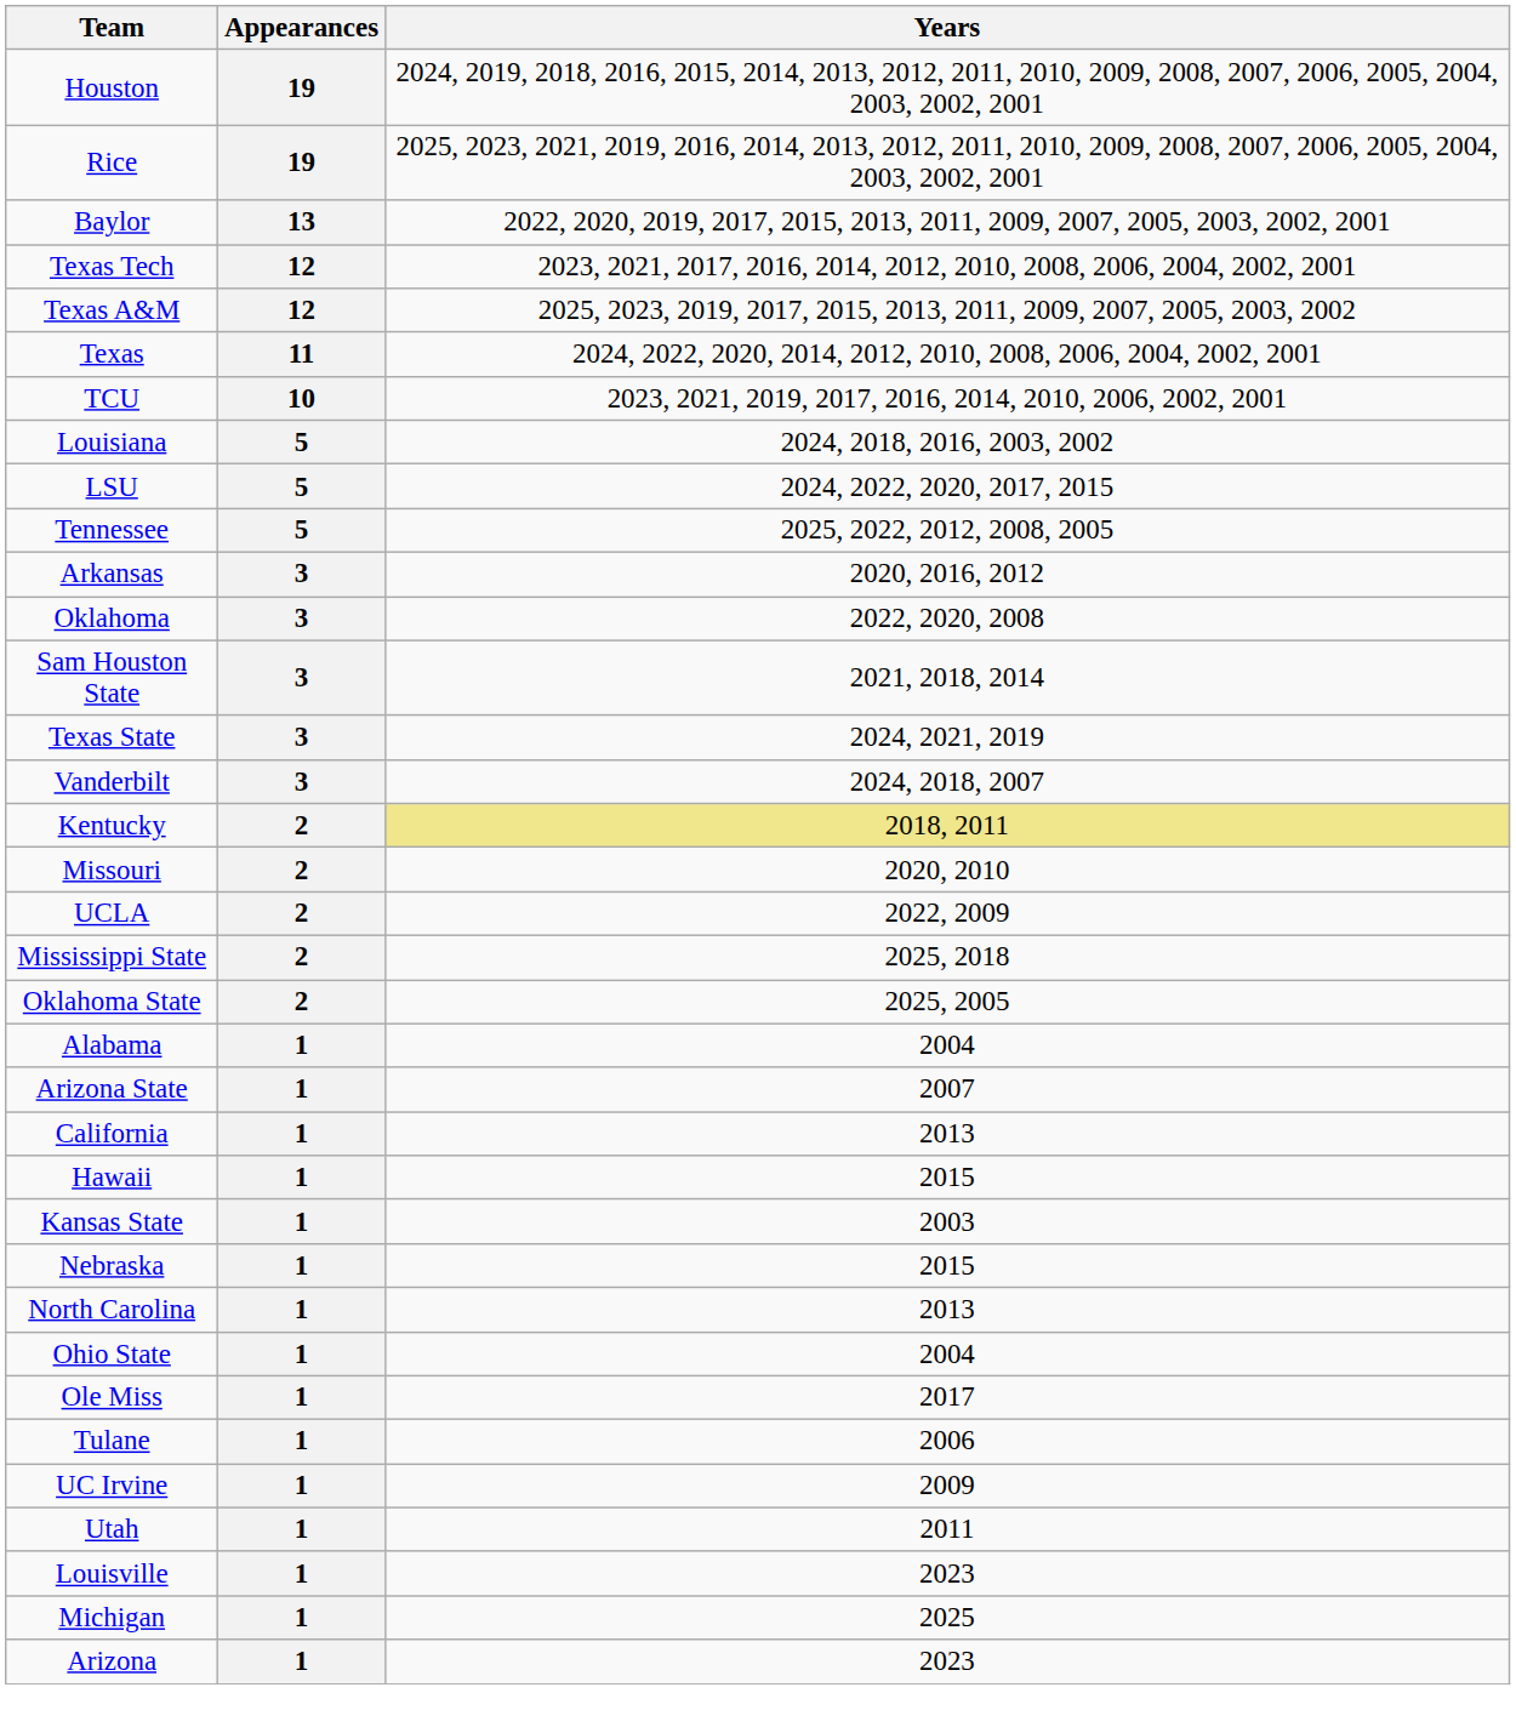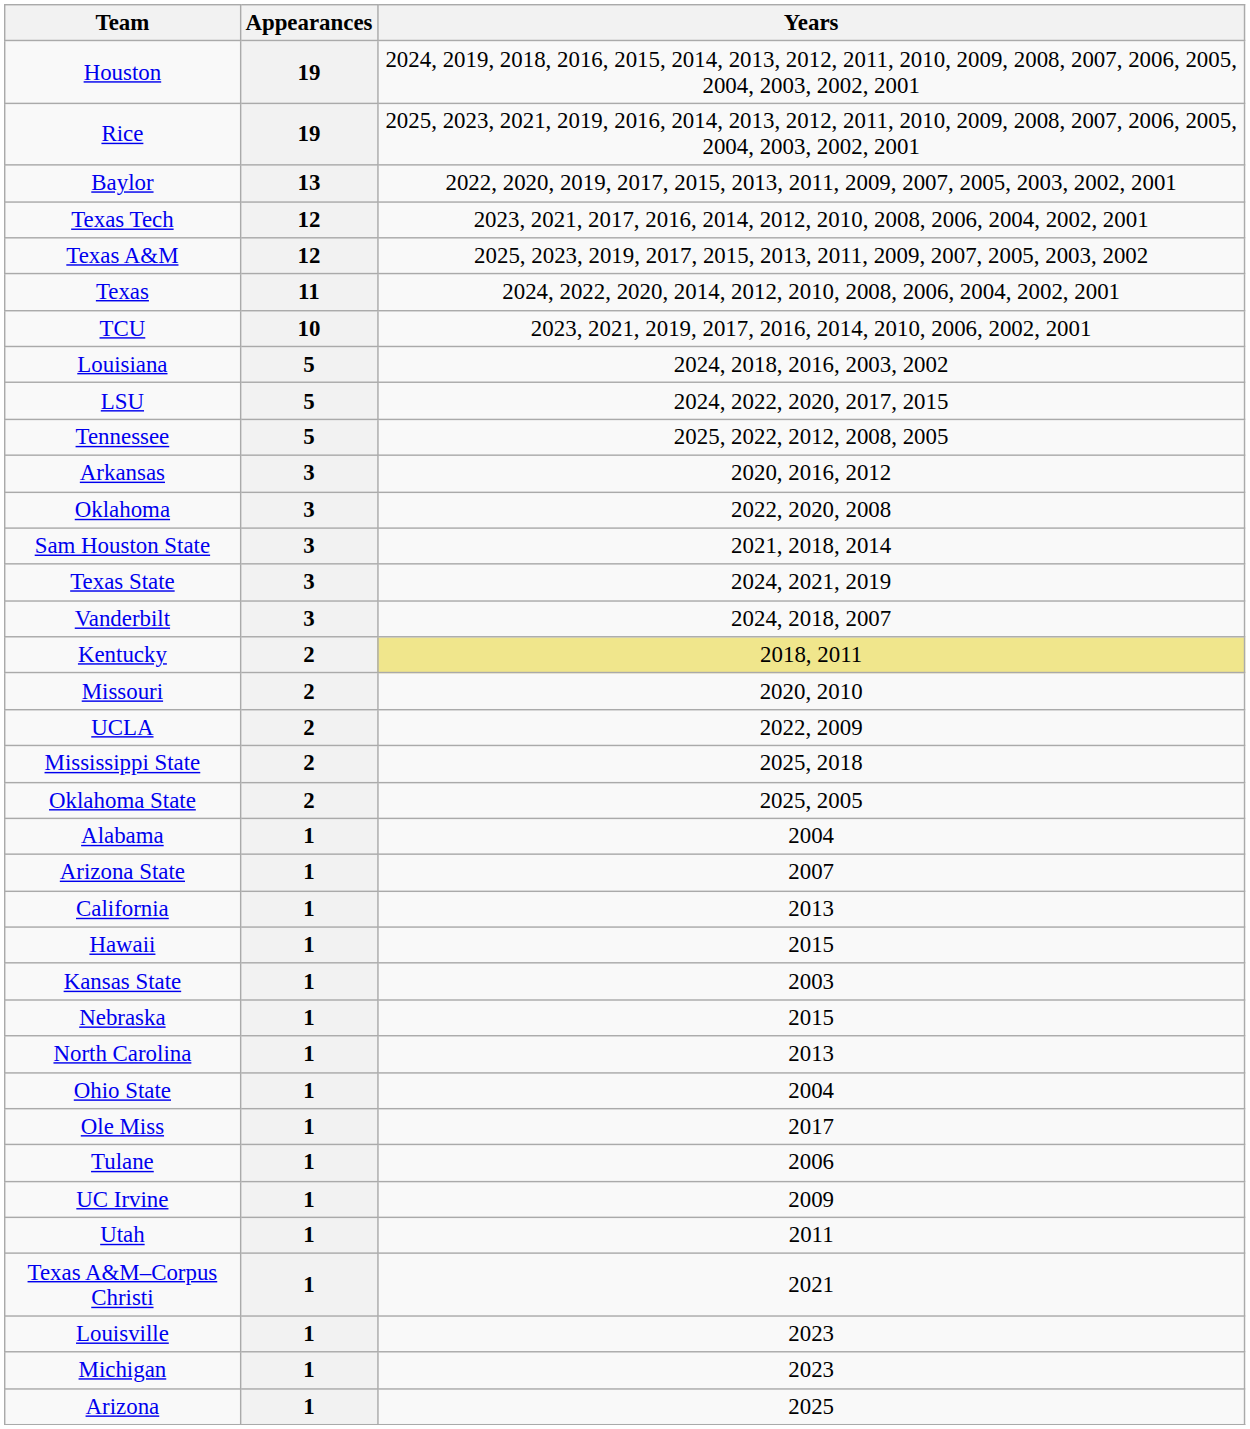+ row: Texas A&M–Corpus Christi | 1 | 2021
Michigan | Years: 2025 -> 2023
Arizona | Years: 2023 -> 2025
